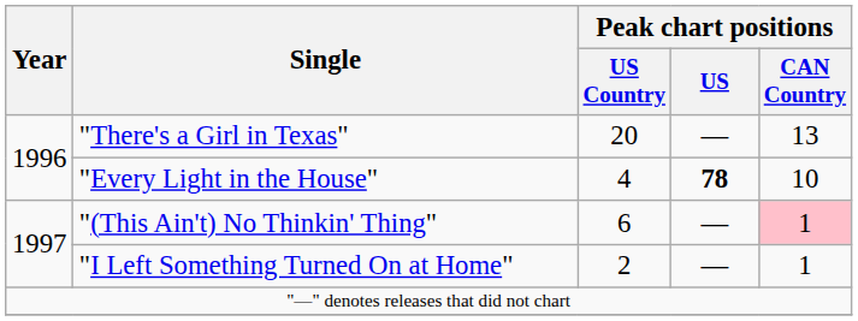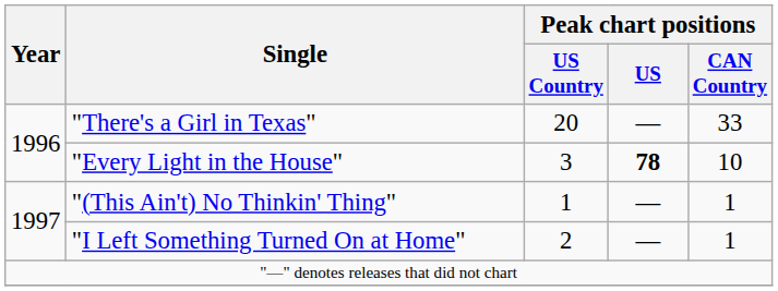"There's a Girl in Texas" | Peak chart positions / CAN Country: 13 -> 33
"Every Light in the House" | Peak chart positions / US Country: 4 -> 3
"(This Ain't) No Thinkin' Thing" | Peak chart positions / US Country: 6 -> 1
"(This Ain't) No Thinkin' Thing" | Peak chart positions / CAN Country: pink background -> no background
